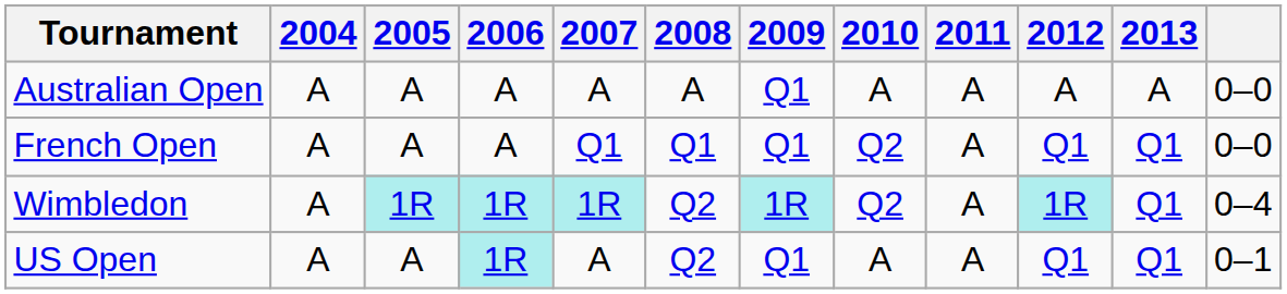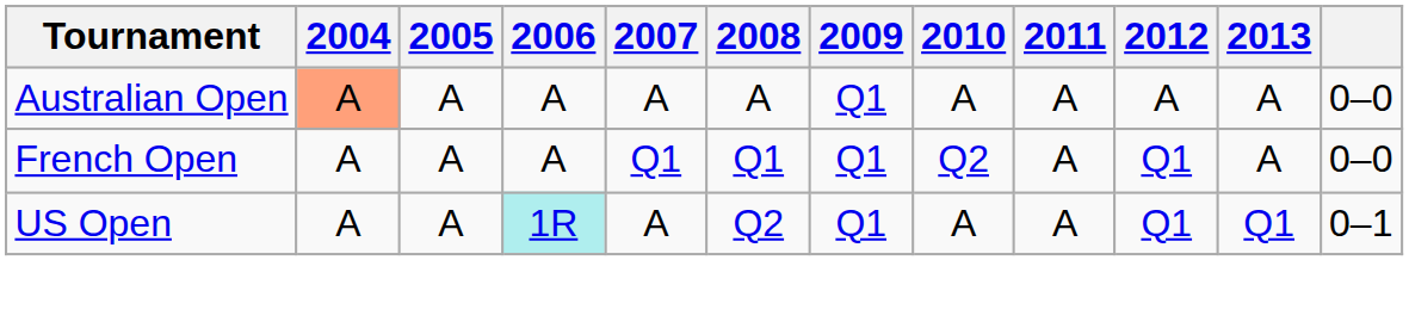Australian Open | 2004: no background -> lightsalmon background
French Open | 2013: Q1 -> A
- row: Wimbledon | A | 1R | 1R | 1R | Q2 | 1R | Q2 | A | 1R | Q1 | 0–4
